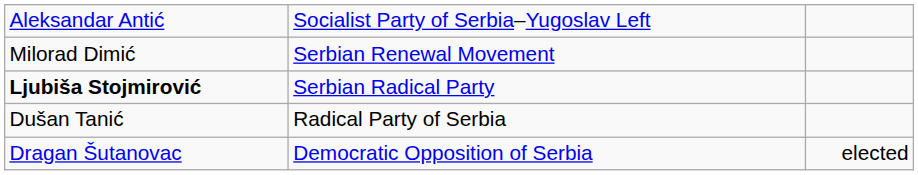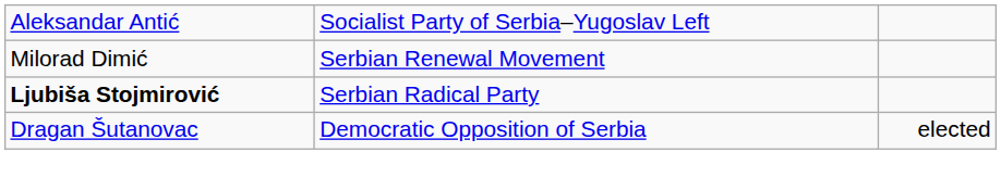- row: Dušan Tanić | Radical Party of Serbia
